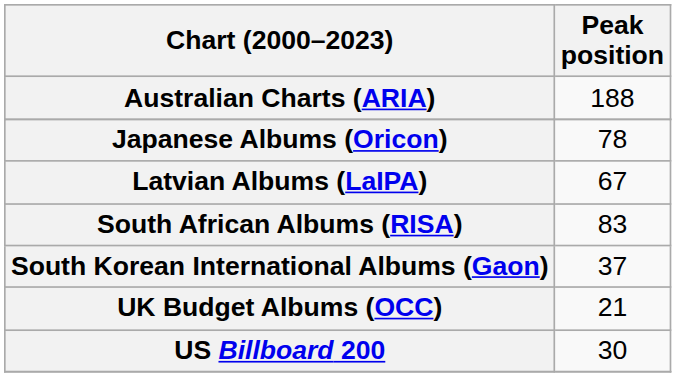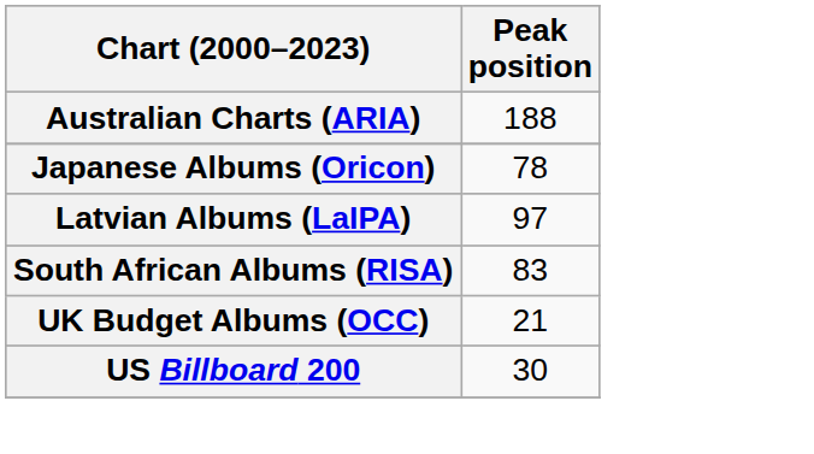Latvian Albums (LaIPA) | Peak position: 67 -> 97
- row: South Korean International Albums (Gaon) | 37
